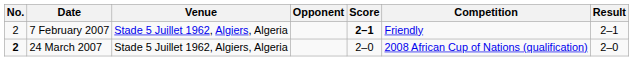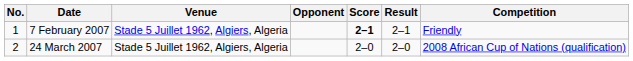columns swapped: Result <-> Competition
7 February 2007 | No.: 2 -> 1
24 March 2007 | No.: bold -> normal
